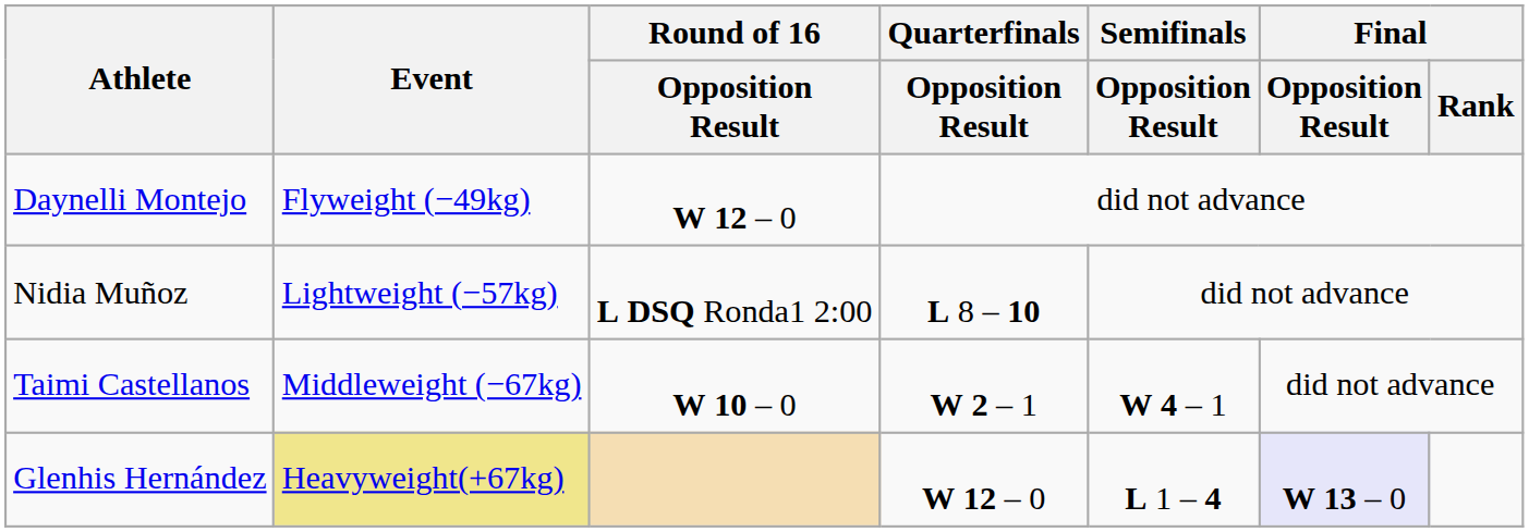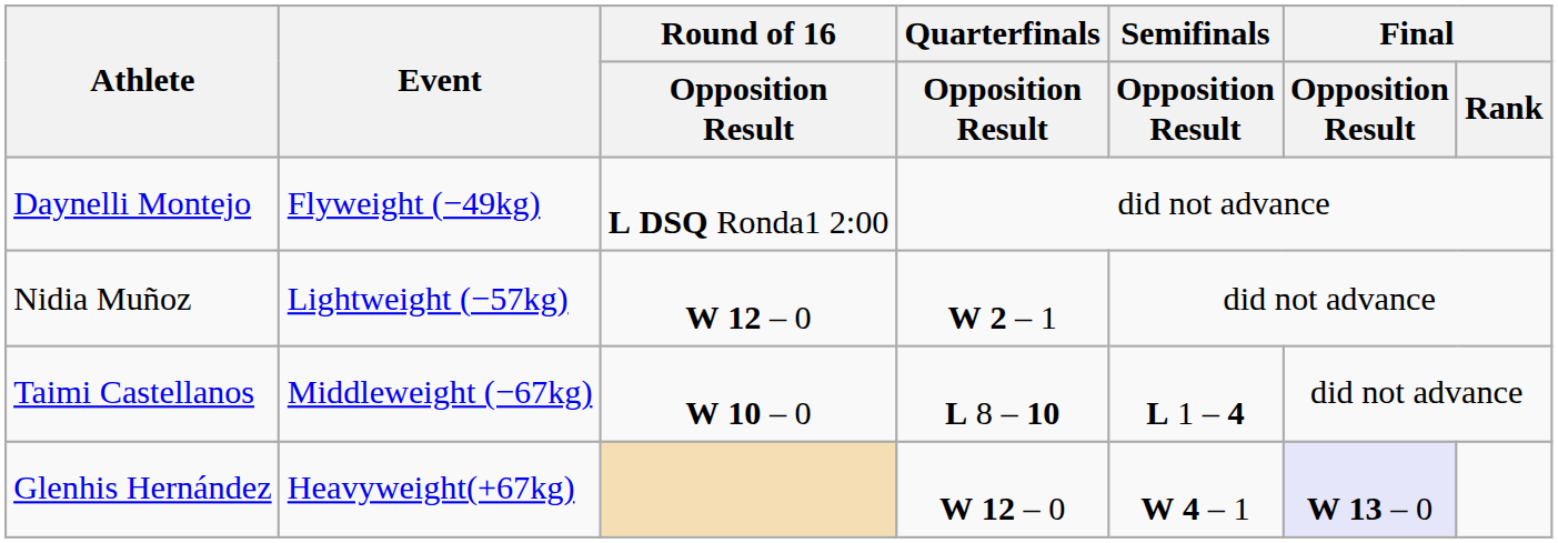Daynelli Montejo | Round of 16 / Opposition Result: W 12 – 0 -> L DSQ Ronda1 2:00
Nidia Muñoz | Round of 16 / Opposition Result: L DSQ Ronda1 2:00 -> W 12 – 0
Nidia Muñoz | Quarterfinals / Opposition Result: L 8 – 10 -> W 2 – 1
Taimi Castellanos | Quarterfinals / Opposition Result: W 2 – 1 -> L 8 – 10
Taimi Castellanos | Semifinals / Opposition Result: W 4 – 1 -> L 1 – 4
Glenhis Hernández | Event: khaki background -> no background
Glenhis Hernández | Semifinals / Opposition Result: L 1 – 4 -> W 4 – 1
